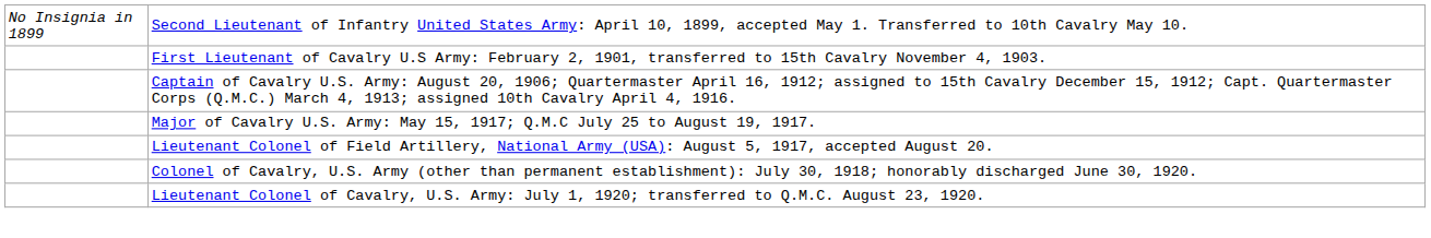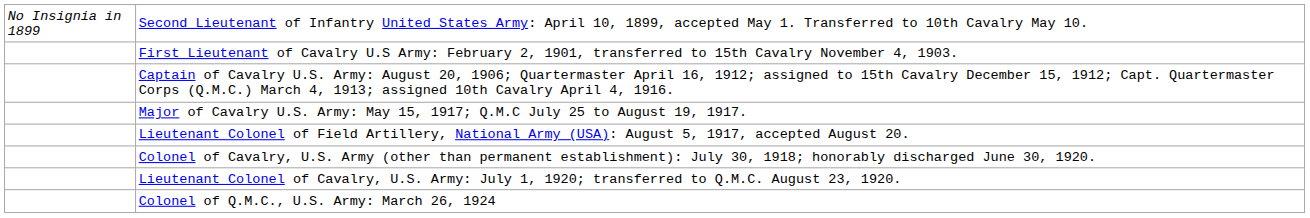+ row: Colonel of Q.M.C., U.S. Army: March 26, 1924
